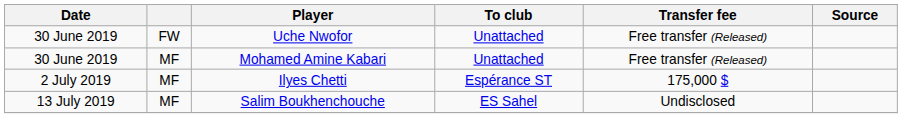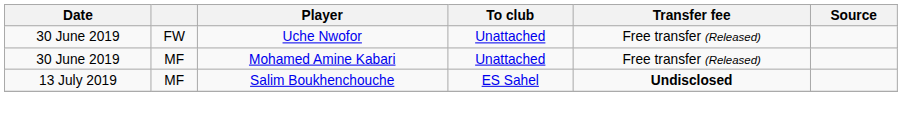- row: 2 July 2019 | MF | Ilyes Chetti | Espérance ST | 175,000 $
Salim Boukhenchouche | Transfer fee: normal -> bold
